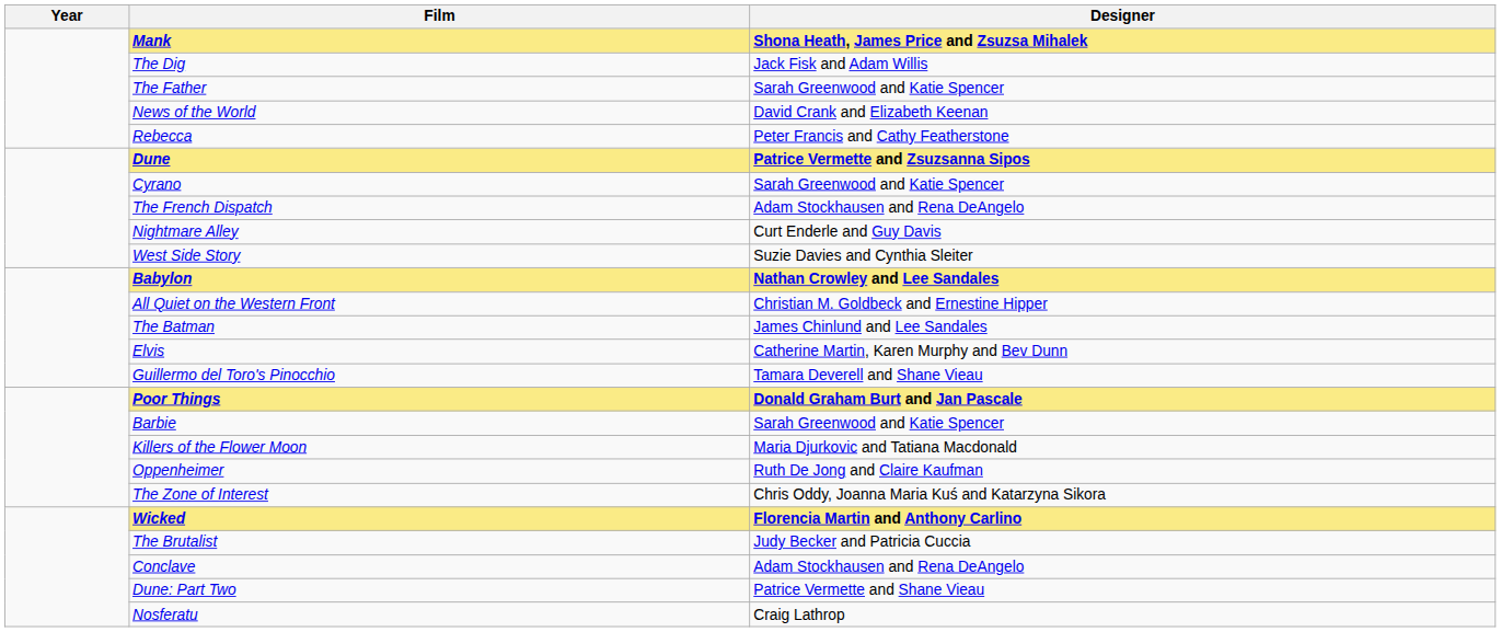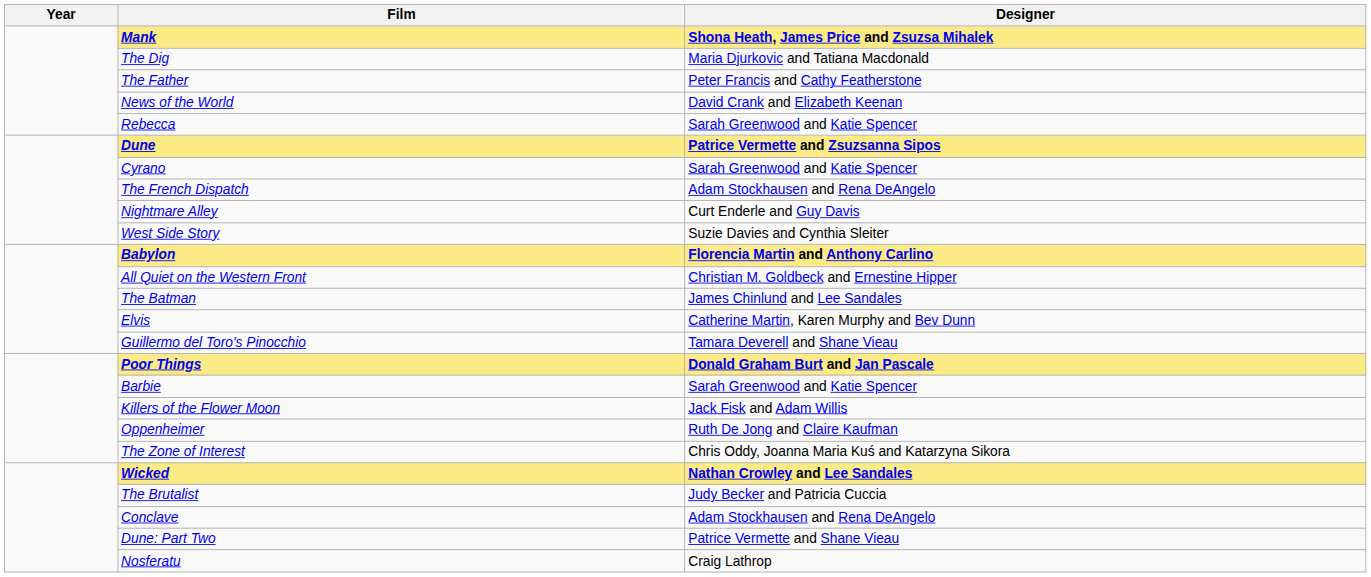The Dig | Designer: Jack Fisk and Adam Willis -> Maria Djurkovic and Tatiana Macdonald
The Father | Designer: Sarah Greenwood and Katie Spencer -> Peter Francis and Cathy Featherstone
Rebecca | Designer: Peter Francis and Cathy Featherstone -> Sarah Greenwood and Katie Spencer
Babylon | Designer: Nathan Crowley and Lee Sandales -> Florencia Martin and Anthony Carlino
Killers of the Flower Moon | Designer: Maria Djurkovic and Tatiana Macdonald -> Jack Fisk and Adam Willis
Wicked | Designer: Florencia Martin and Anthony Carlino -> Nathan Crowley and Lee Sandales
